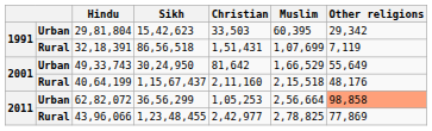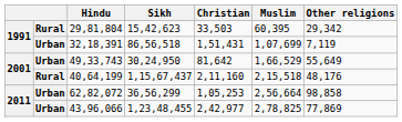29,81,804 | column 2: Urban -> Rural
32,18,391 | column 2: Rural -> Urban
62,82,072 | Other religions: lightsalmon background -> no background
43,96,066 | column 2: Rural -> Urban
